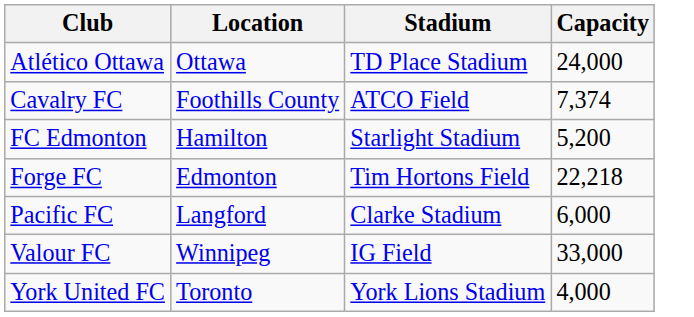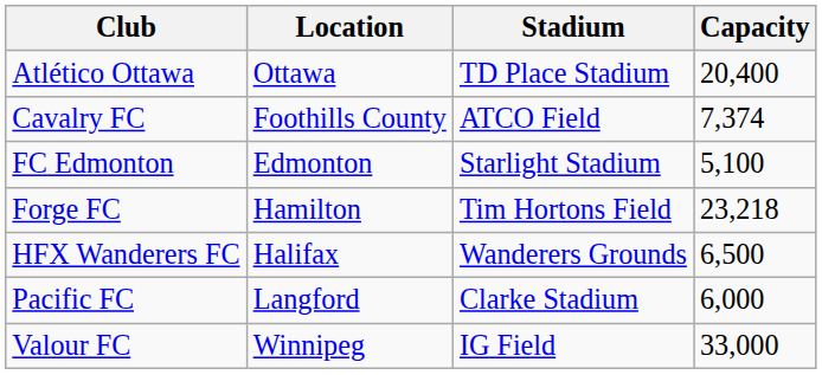Atlético Ottawa | Capacity: 24,000 -> 20,400
FC Edmonton | Location: Hamilton -> Edmonton
FC Edmonton | Capacity: 5,200 -> 5,100
Forge FC | Location: Edmonton -> Hamilton
Forge FC | Capacity: 22,218 -> 23,218
+ row: HFX Wanderers FC | Halifax | Wanderers Grounds | 6,500
- row: York United FC | Toronto | York Lions Stadium | 4,000
